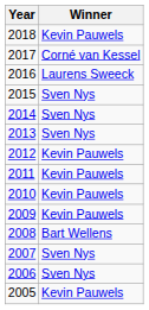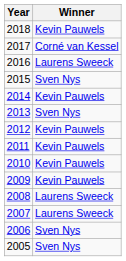2014 | Winner: Sven Nys -> Kevin Pauwels
2008 | Winner: Bart Wellens -> Laurens Sweeck
2007 | Winner: Sven Nys -> Laurens Sweeck
2005 | Winner: Kevin Pauwels -> Sven Nys
